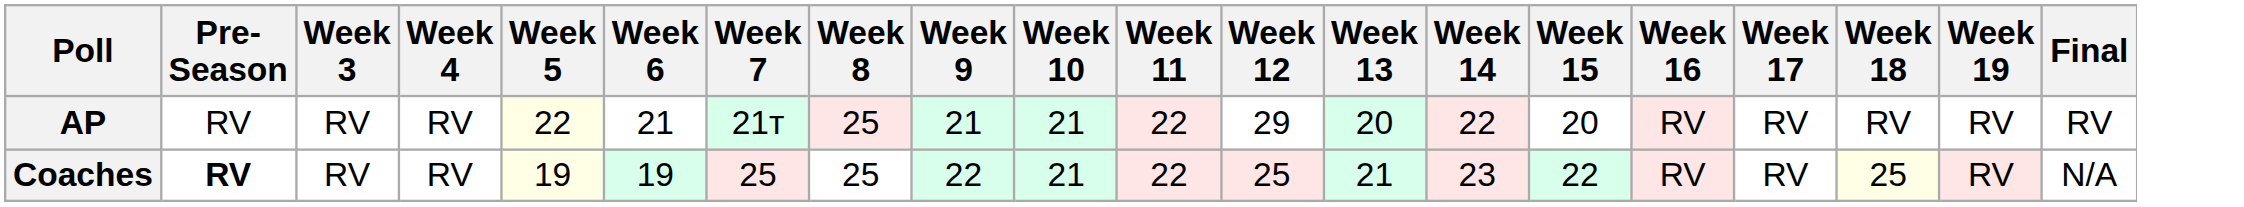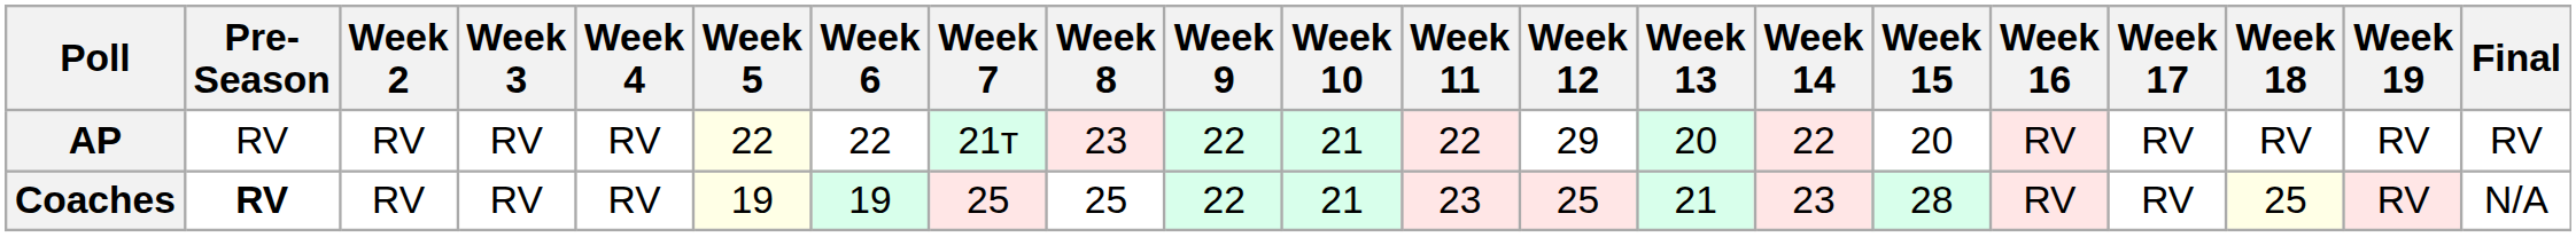+ column: Week 2 | RV | RV
AP | Week 6: 21 -> 22
AP | Week 8: 25 -> 23
AP | Week 9: 21 -> 22
Coaches | Week 11: 22 -> 23
Coaches | Week 15: 22 -> 28
